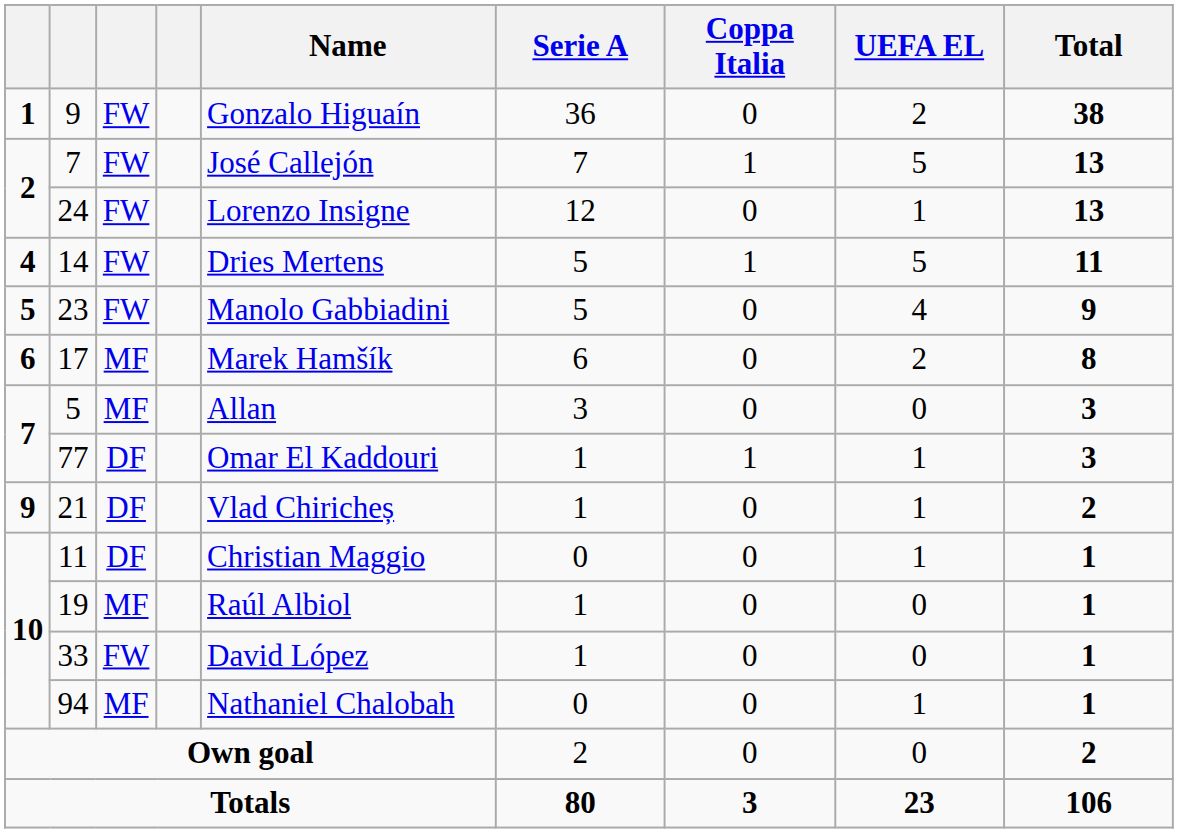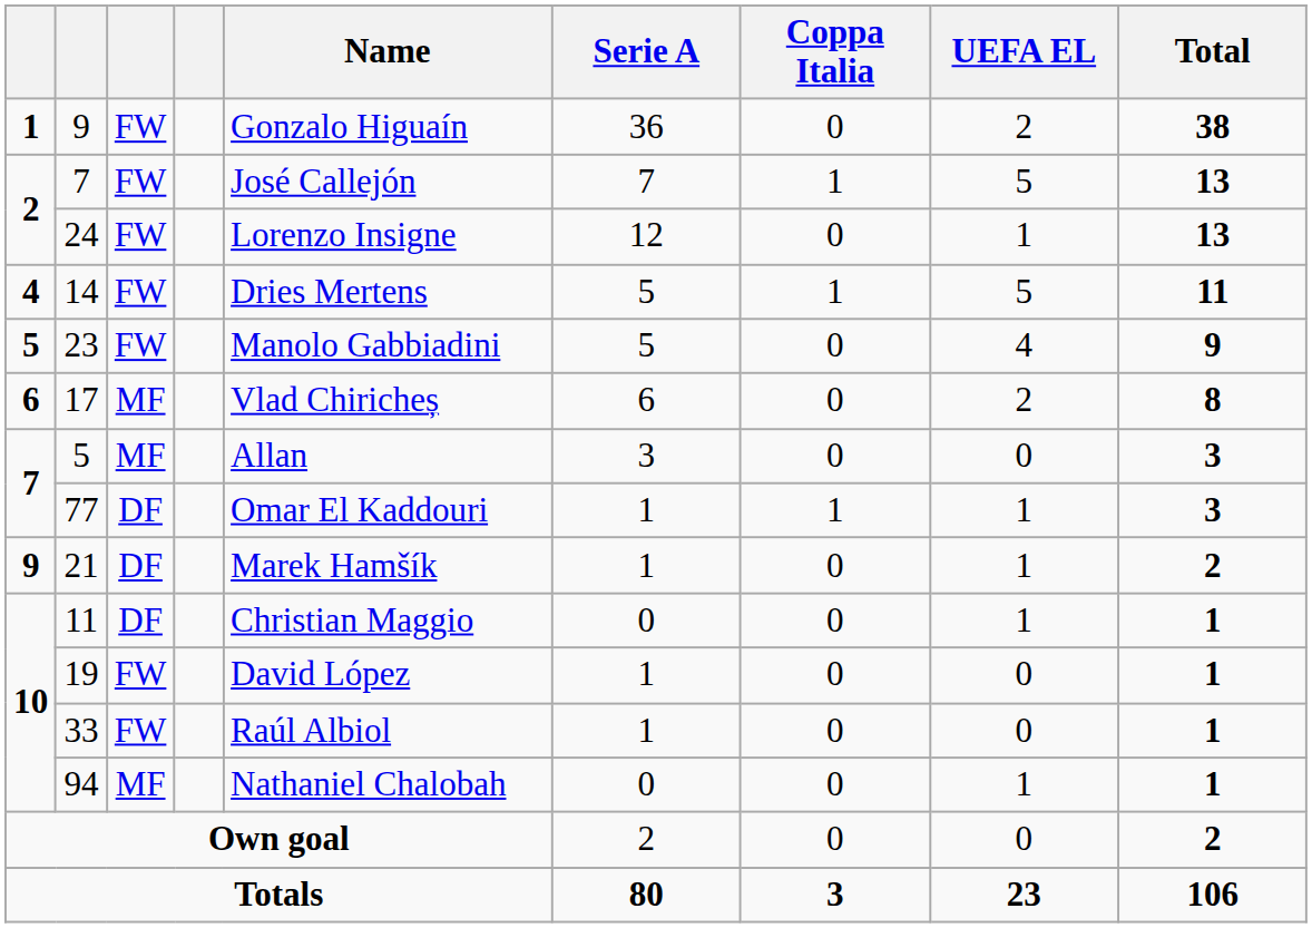17 | Name: Marek Hamšík -> Vlad Chiricheș
21 | Name: Vlad Chiricheș -> Marek Hamšík
19 | column 3: MF -> FW
19 | Name: Raúl Albiol -> David López
33 | Name: David López -> Raúl Albiol
